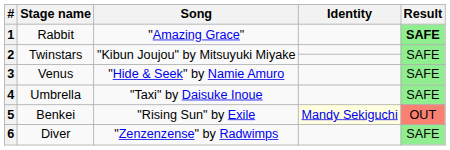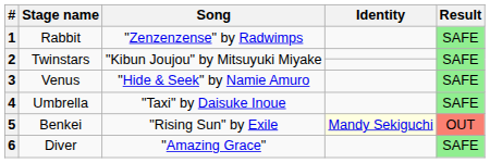1 | Song: "Amazing Grace" -> "Zenzenzense" by Radwimps
1 | Result: bold -> normal
6 | Song: "Zenzenzense" by Radwimps -> "Amazing Grace"
